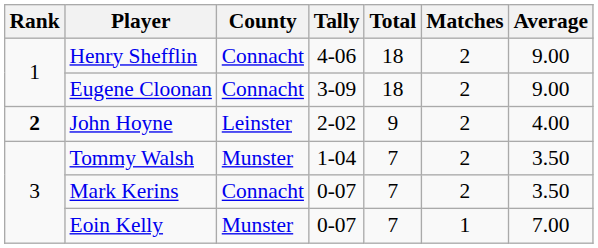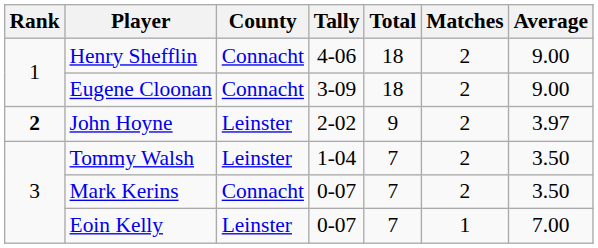John Hoyne | Average: 4.00 -> 3.97
Tommy Walsh | County: Munster -> Leinster
Eoin Kelly | County: Munster -> Leinster
